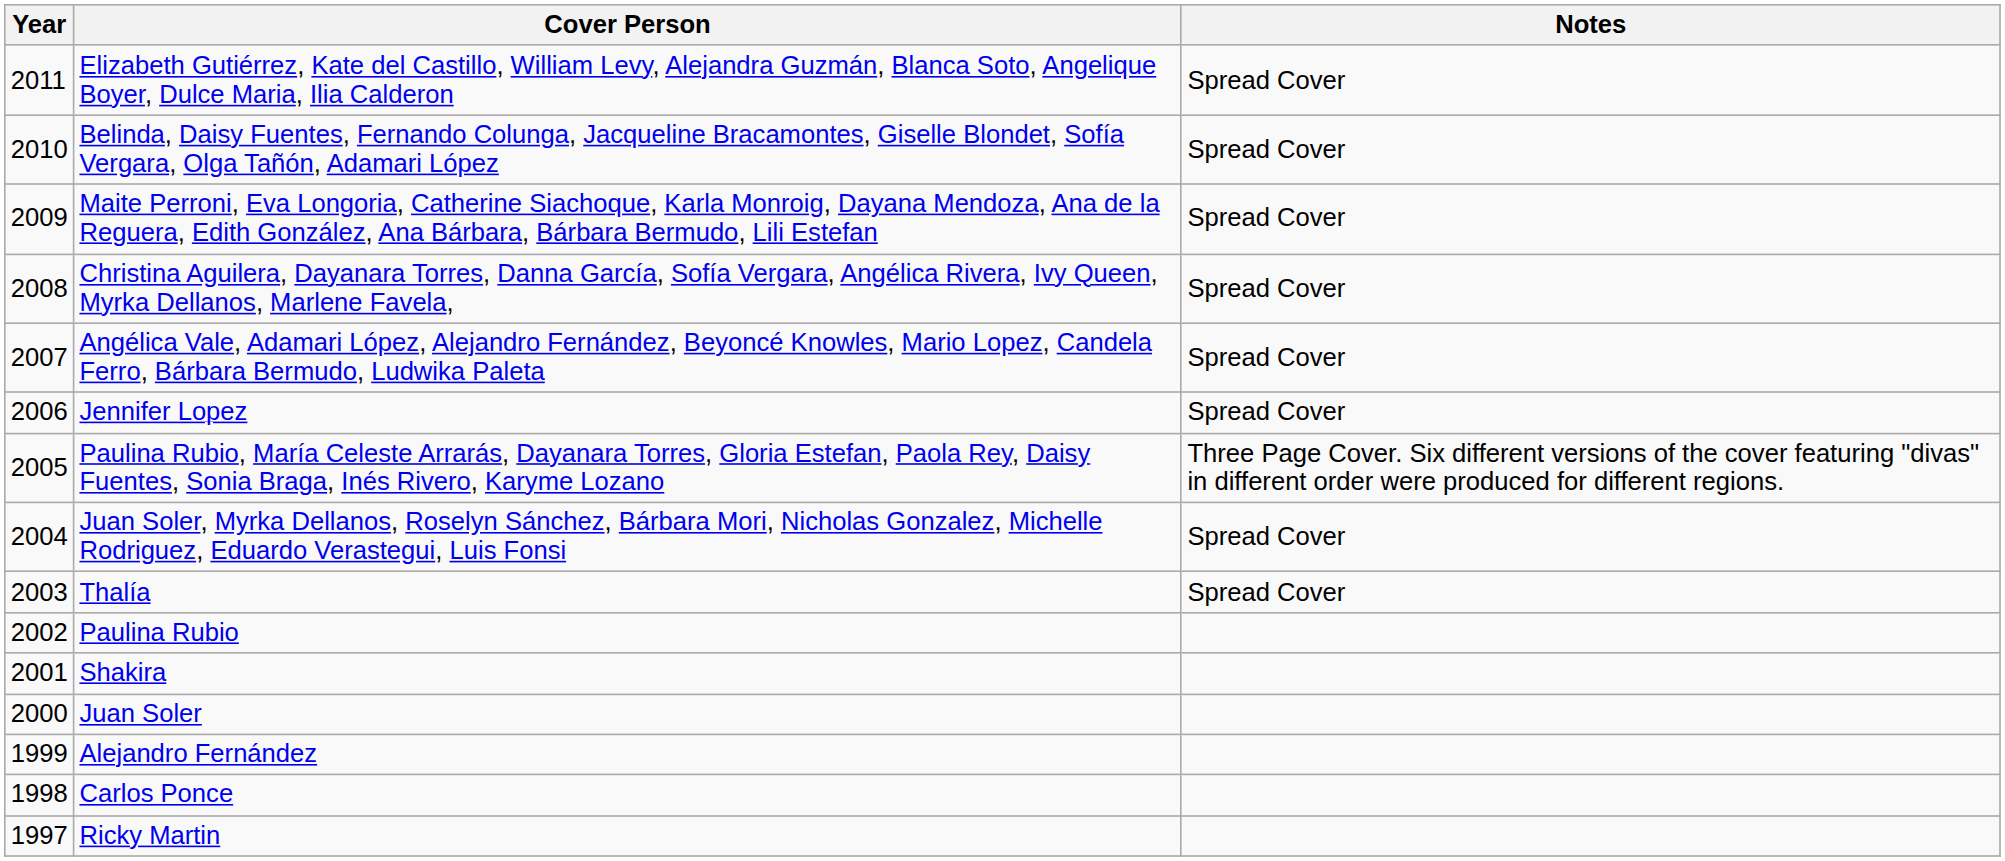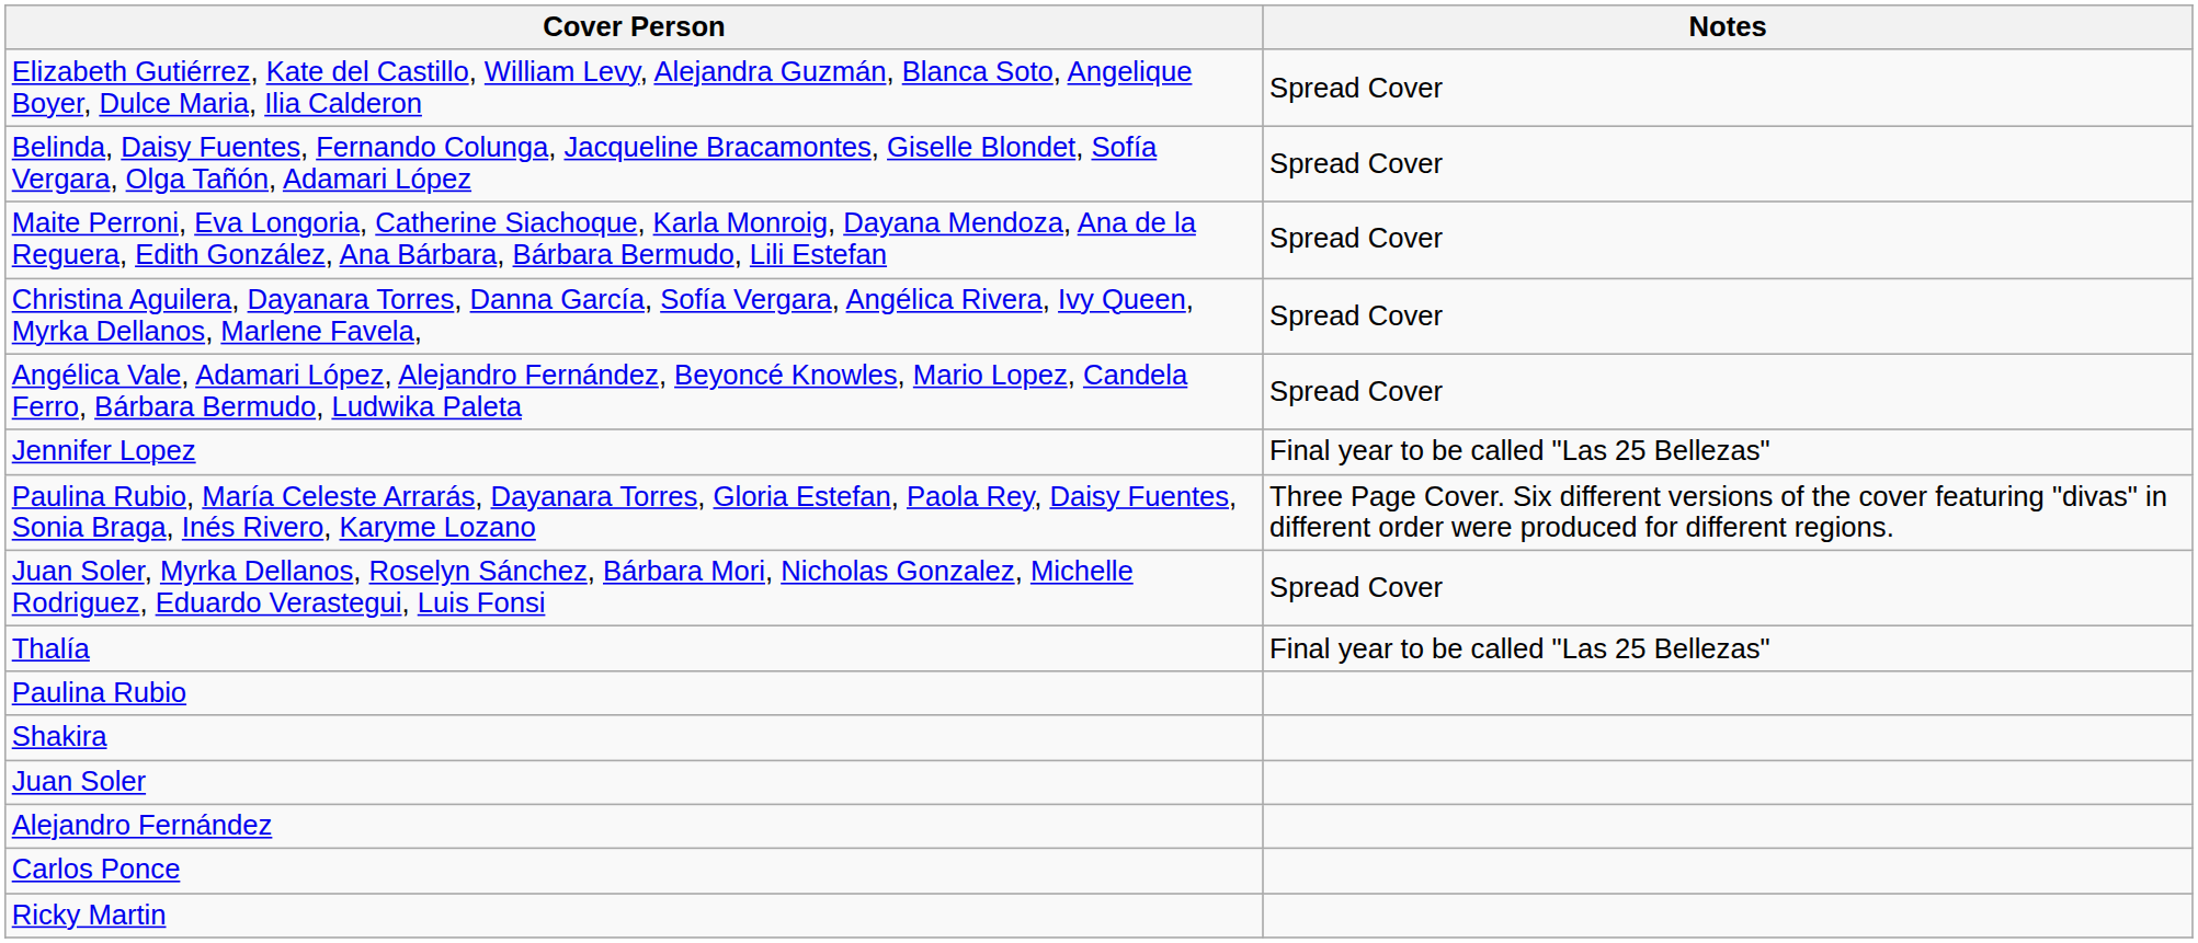- column: Year | 2011 | 2010 | 2009 | 2008 | 2007 | 2006 | 2005 | 2004 | 2003 | 2002 | 2001 | 2000 | 1999 | 1998 | 1997
Jennifer Lopez | Notes: Spread Cover -> Final year to be called "Las 25 Bellezas"
Thalía | Notes: Spread Cover -> Final year to be called "Las 25 Bellezas"
